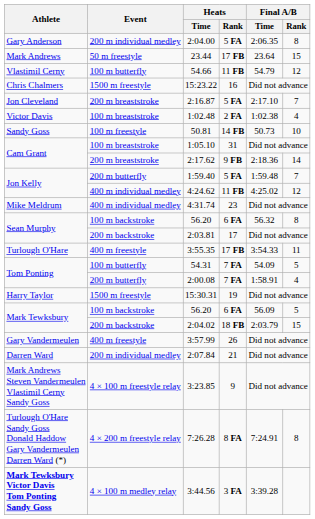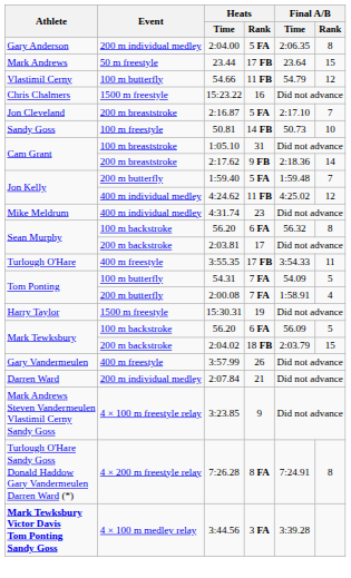- row: Victor Davis | 100 m breaststroke | 1:02.48 | 2 FA | 1:02.38 | 4
